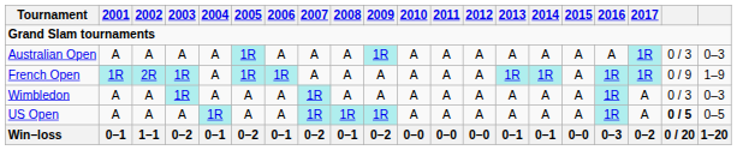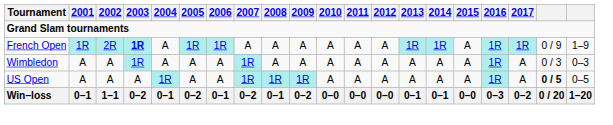- row: Australian Open | A | A | A | A | 1R | A | A | A | 1R | A | A | A | A | A | A | A | 1R | 0 / 3 | 0–3
French Open | 2003: normal -> bold
